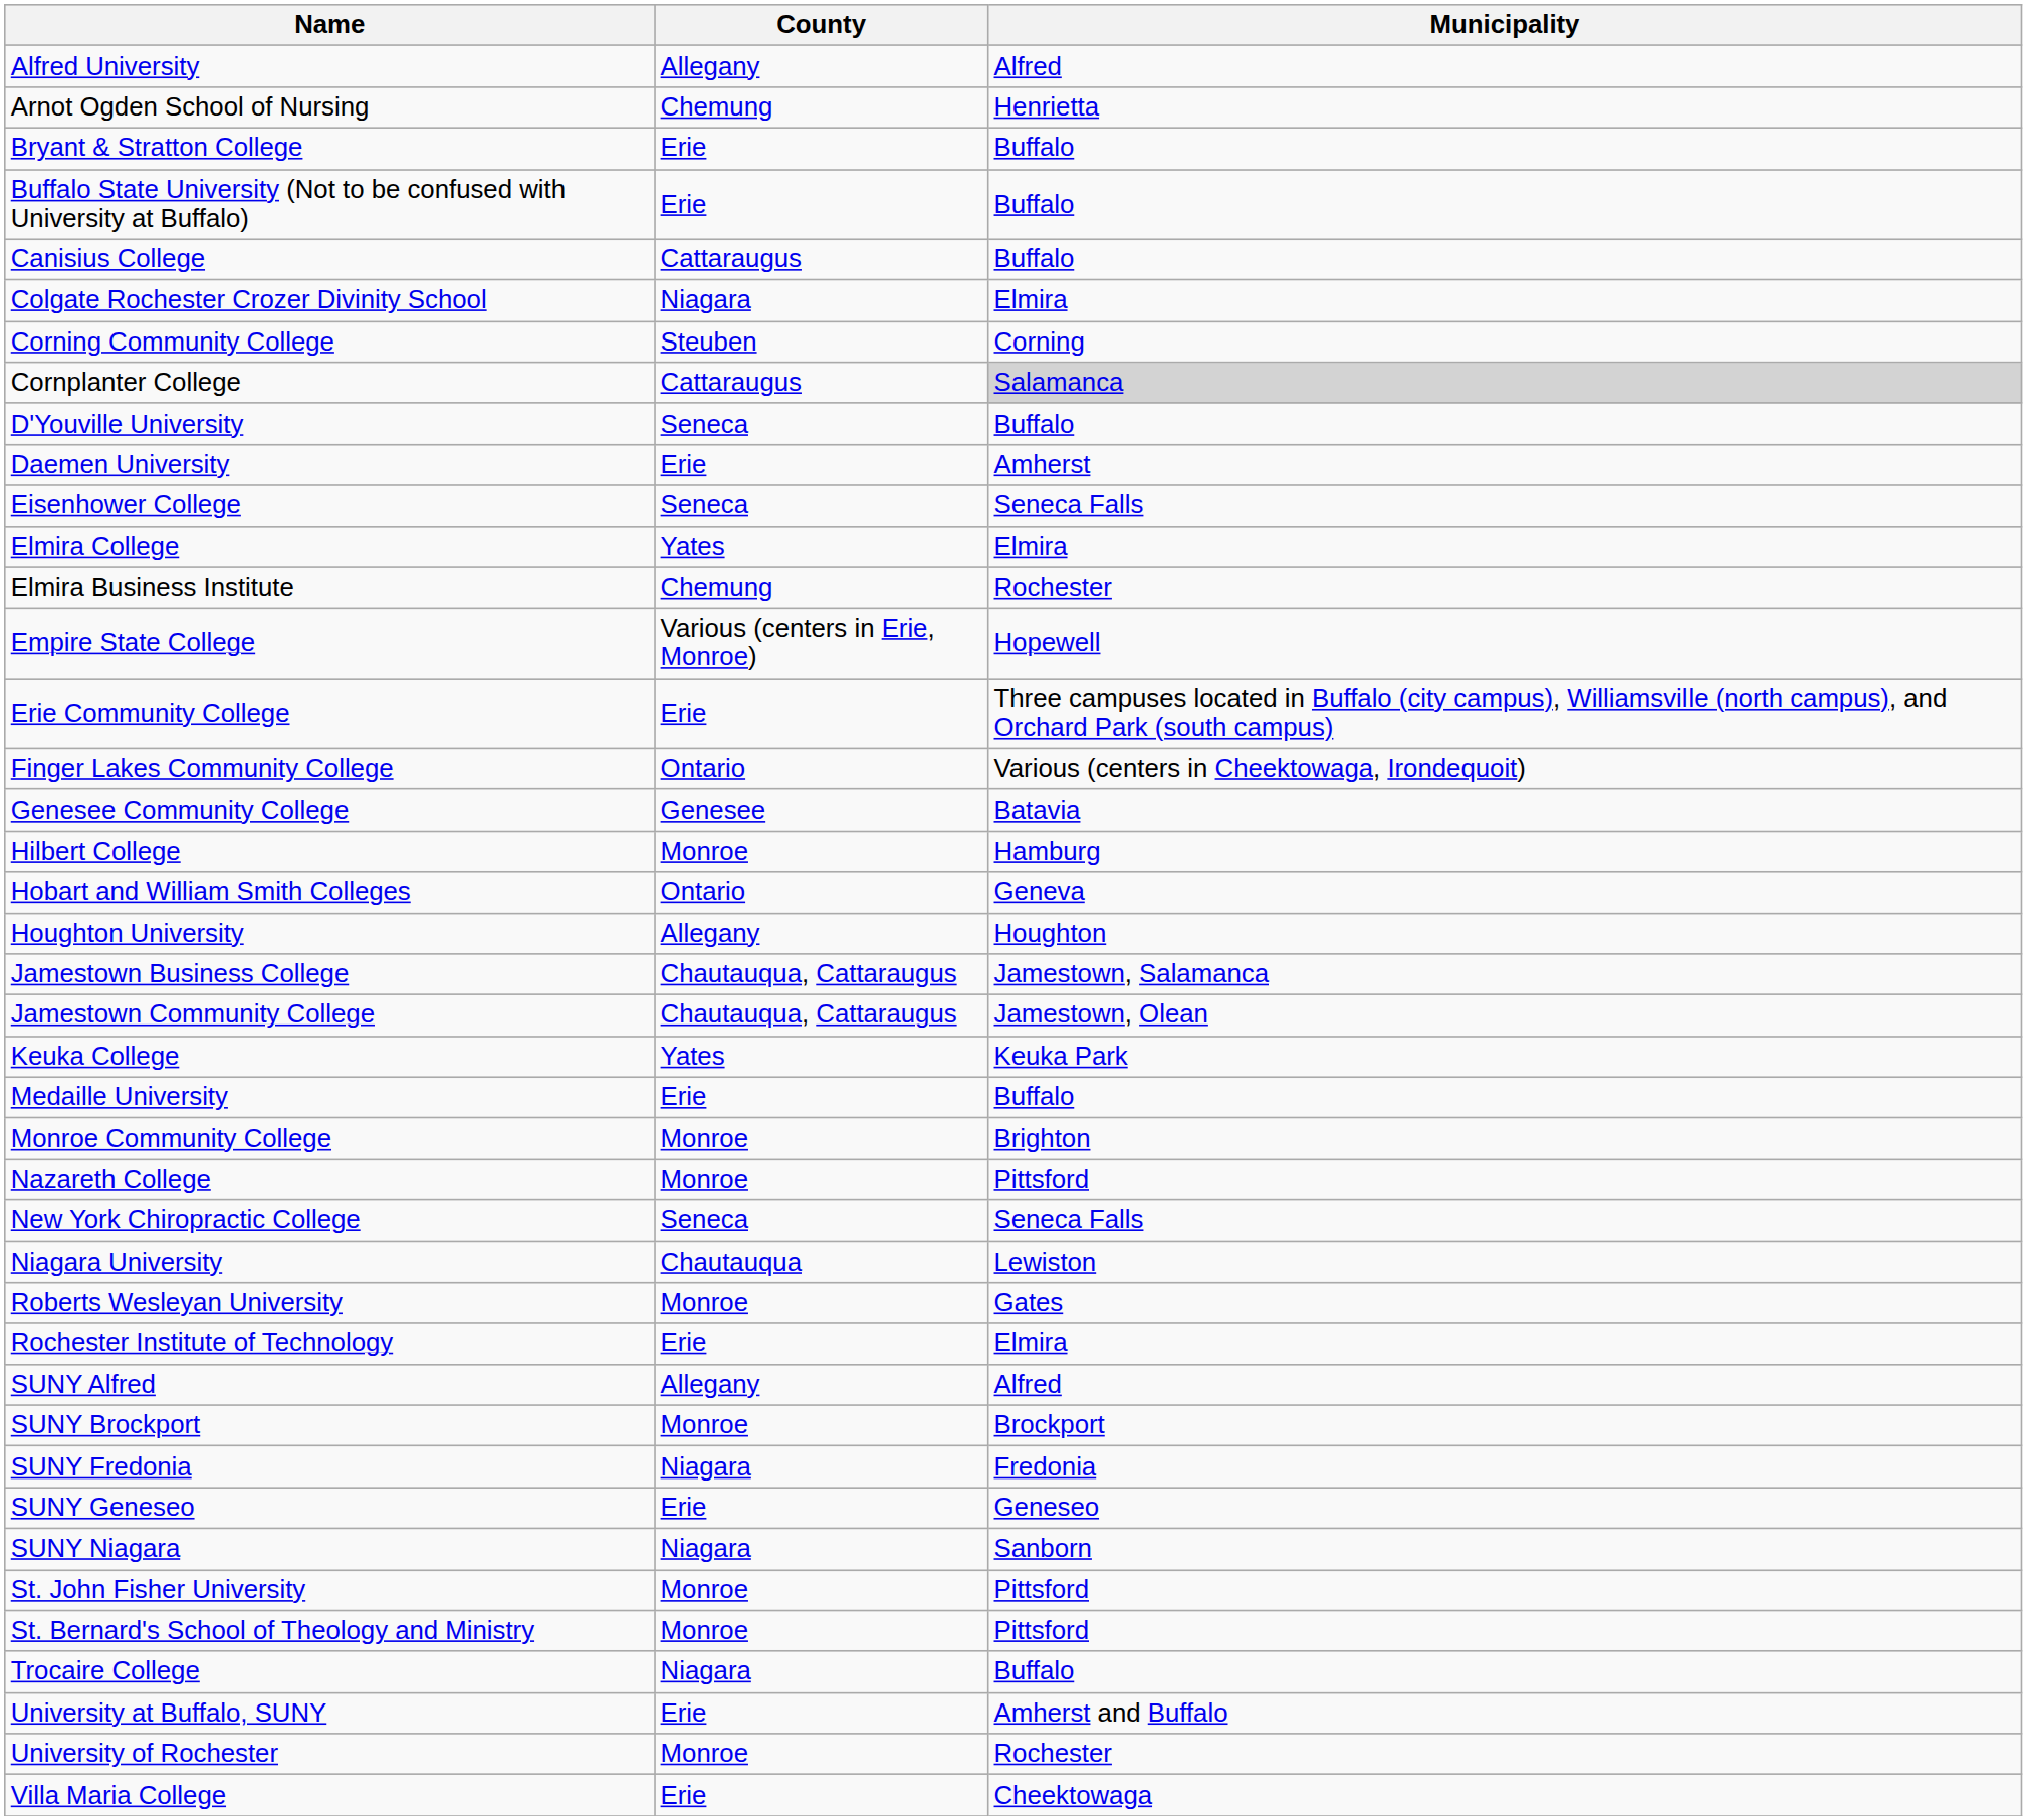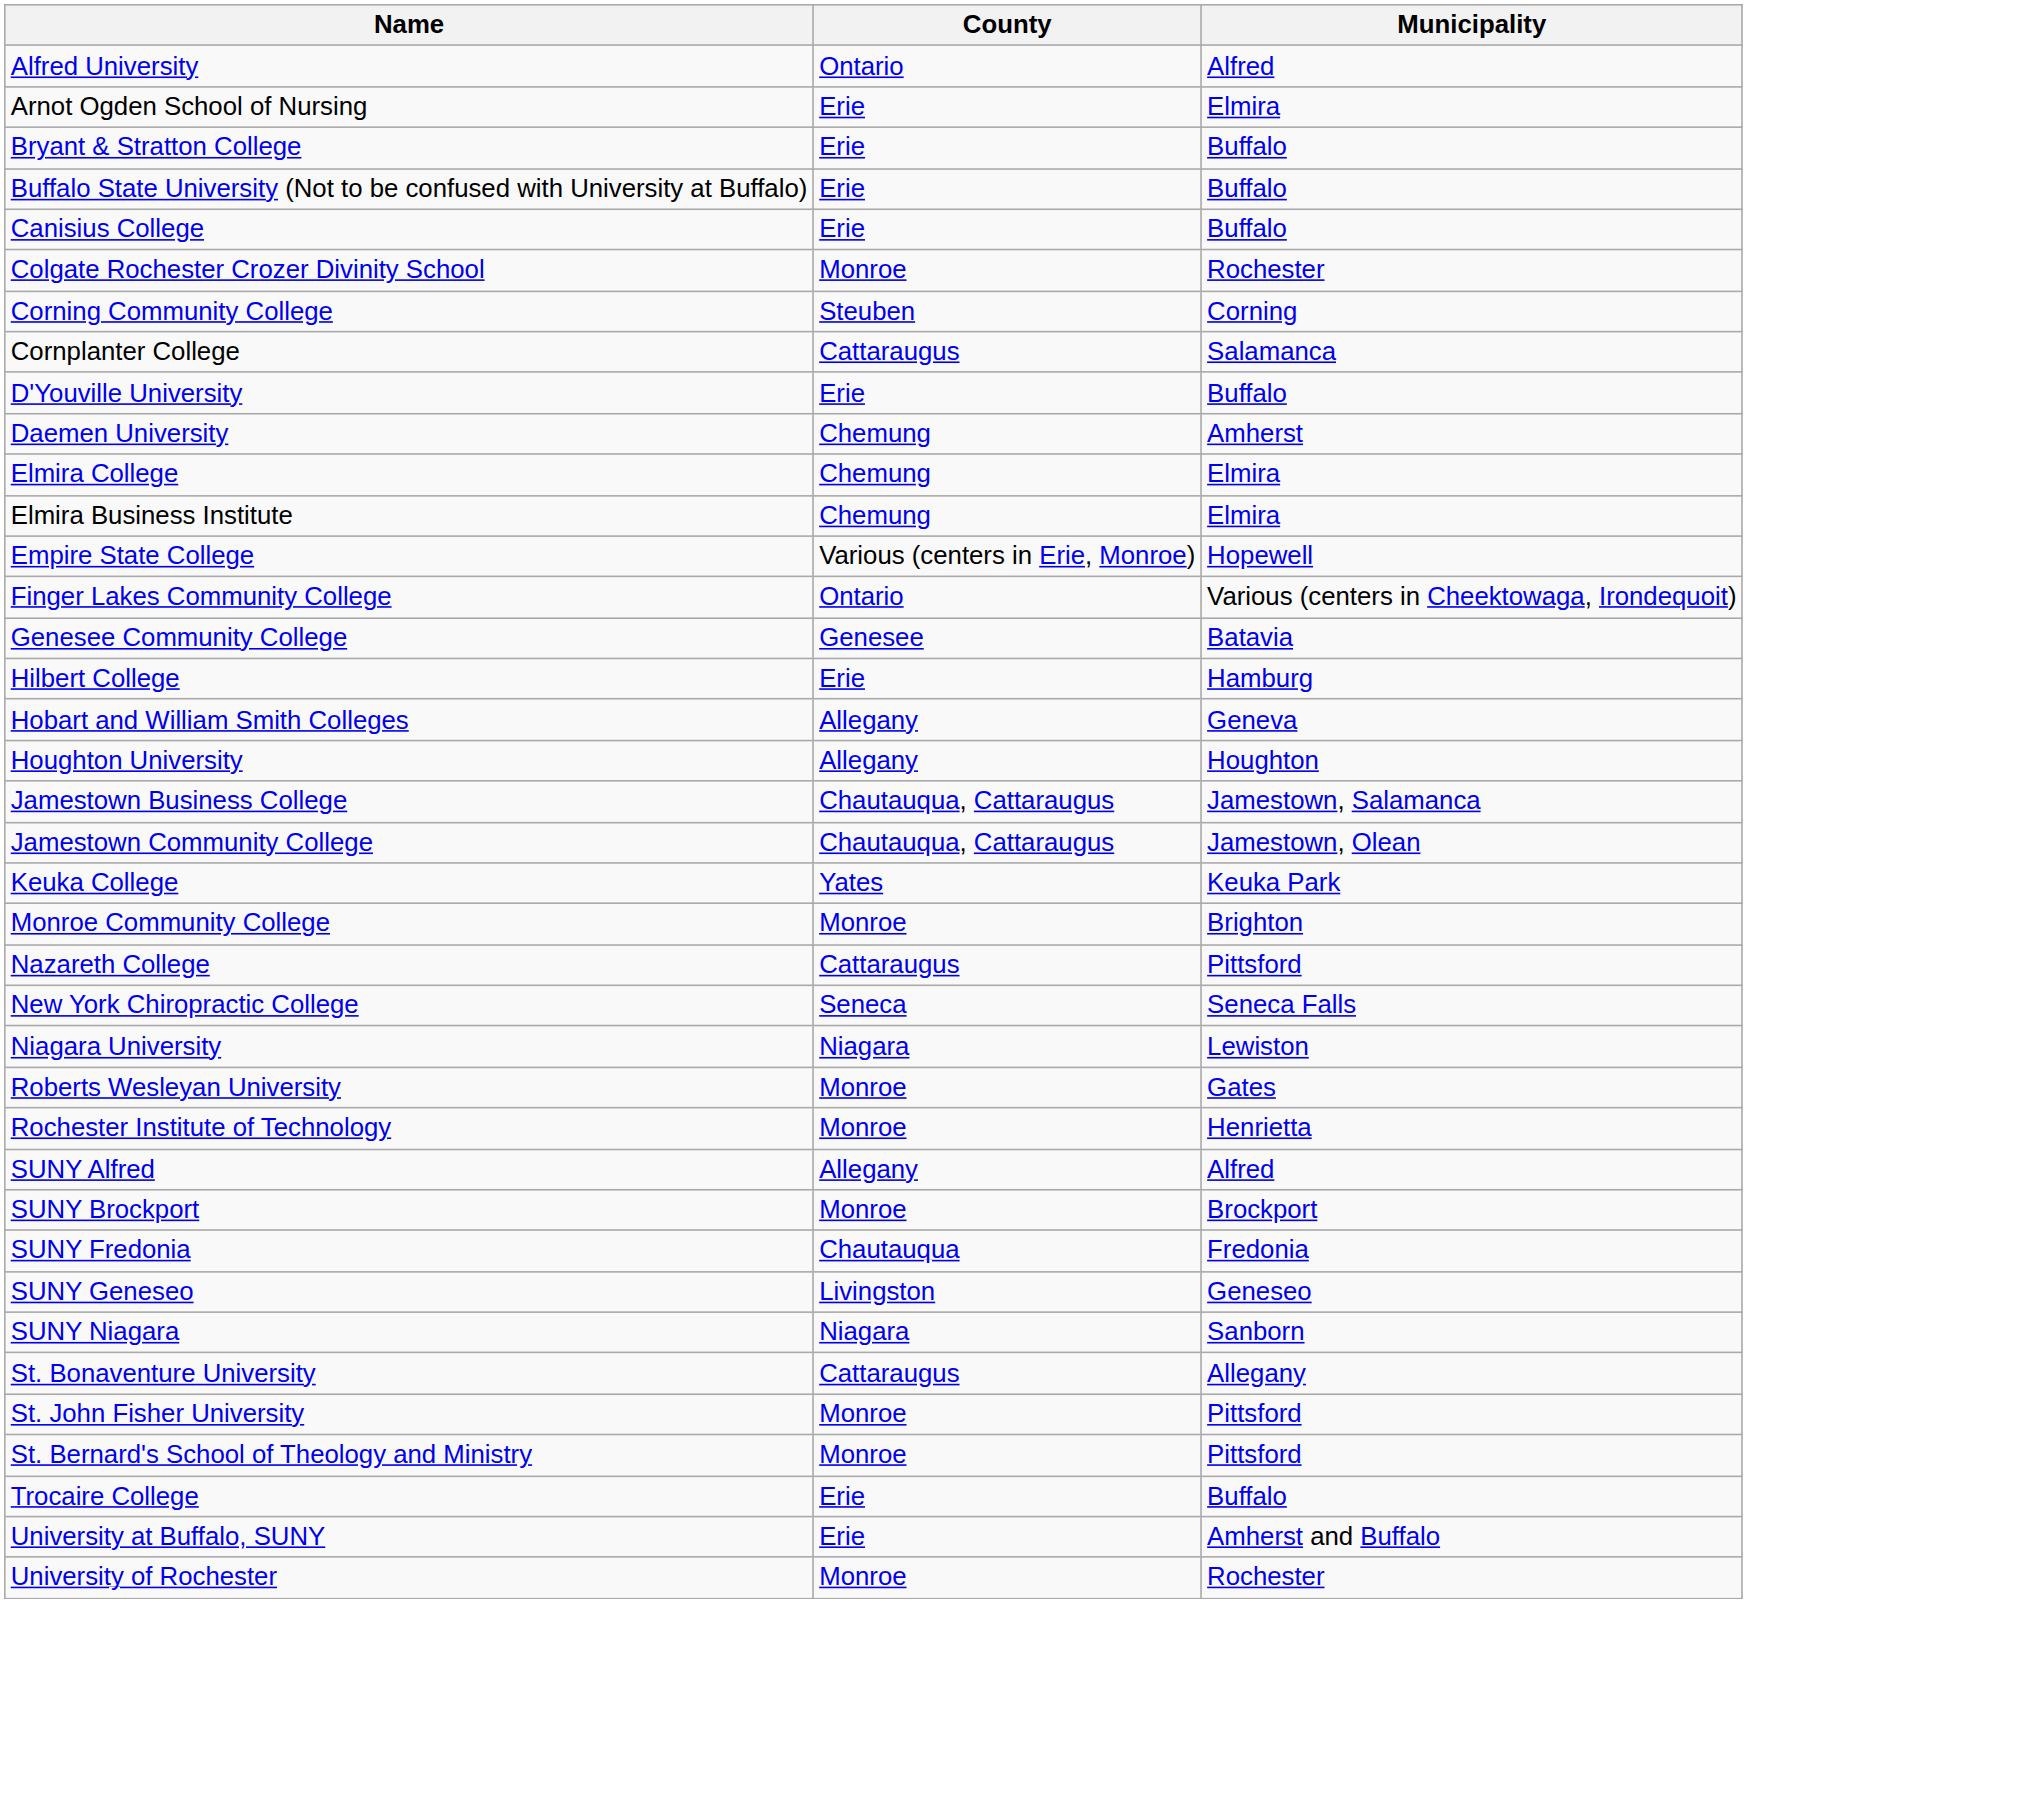Alfred University | County: Allegany -> Ontario
Arnot Ogden School of Nursing | County: Chemung -> Erie
Arnot Ogden School of Nursing | Municipality: Henrietta -> Elmira
Canisius College | County: Cattaraugus -> Erie
Colgate Rochester Crozer Divinity School | County: Niagara -> Monroe
Colgate Rochester Crozer Divinity School | Municipality: Elmira -> Rochester
Cornplanter College | Municipality: lightgrey background -> no background
D'Youville University | County: Seneca -> Erie
Daemen University | County: Erie -> Chemung
- row: Eisenhower College | Seneca | Seneca Falls
Elmira College | County: Yates -> Chemung
Elmira Business Institute | Municipality: Rochester -> Elmira
- row: Erie Community College | Erie | Three campuses located in Buffalo (city campus), Williamsville (north campus), and Orchard Park (south campus)
Hilbert College | County: Monroe -> Erie
Hobart and William Smith Colleges | County: Ontario -> Allegany
- row: Medaille University | Erie | Buffalo
Nazareth College | County: Monroe -> Cattaraugus
Niagara University | County: Chautauqua -> Niagara
Rochester Institute of Technology | County: Erie -> Monroe
Rochester Institute of Technology | Municipality: Elmira -> Henrietta
SUNY Fredonia | County: Niagara -> Chautauqua
SUNY Geneseo | County: Erie -> Livingston
+ row: St. Bonaventure University | Cattaraugus | Allegany
Trocaire College | County: Niagara -> Erie
- row: Villa Maria College | Erie | Cheektowaga
